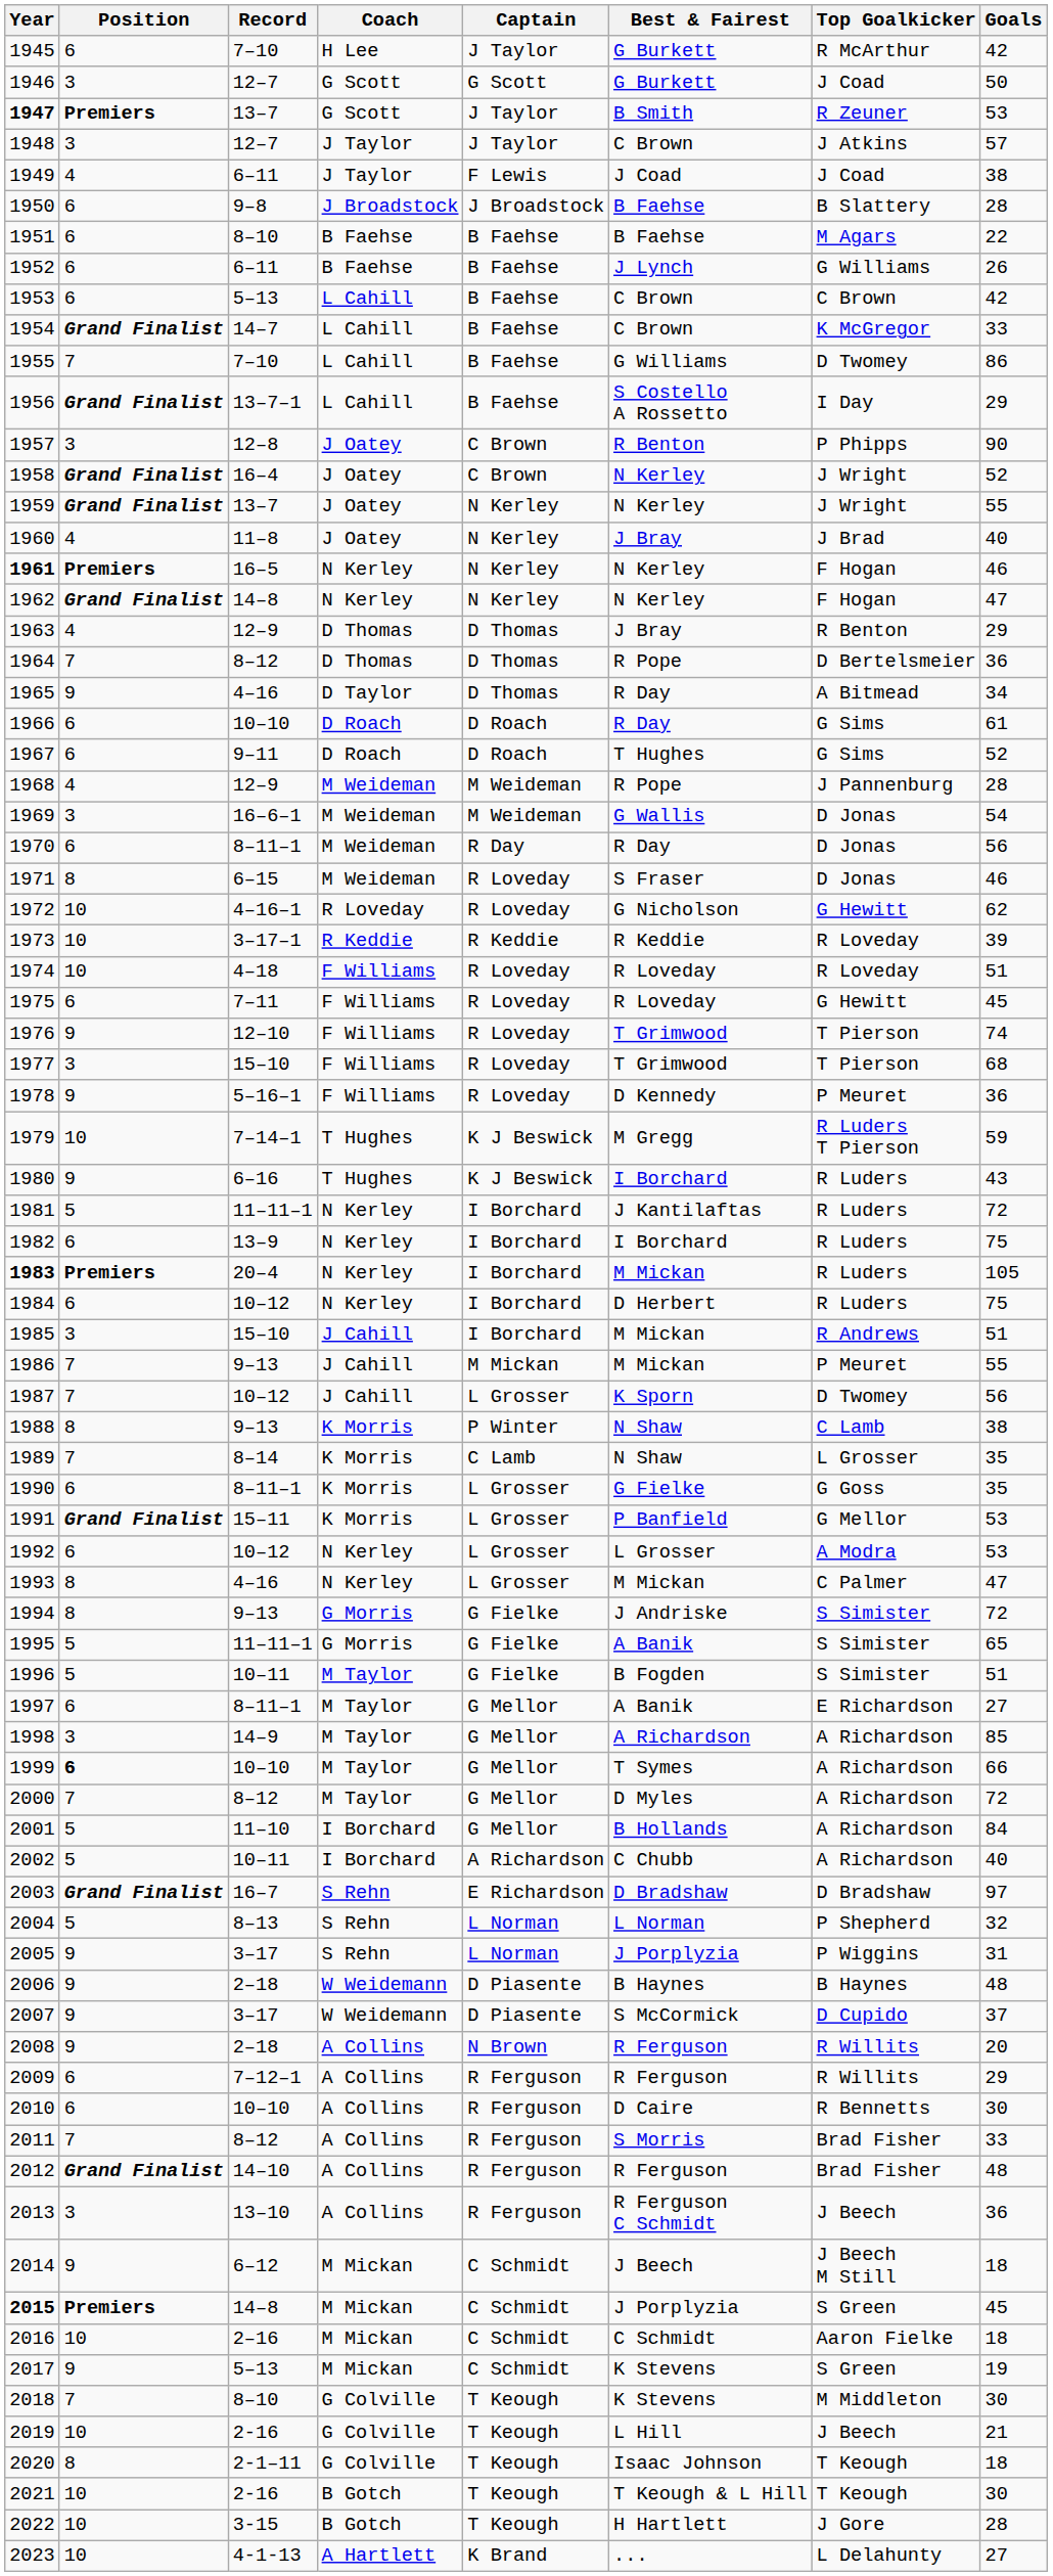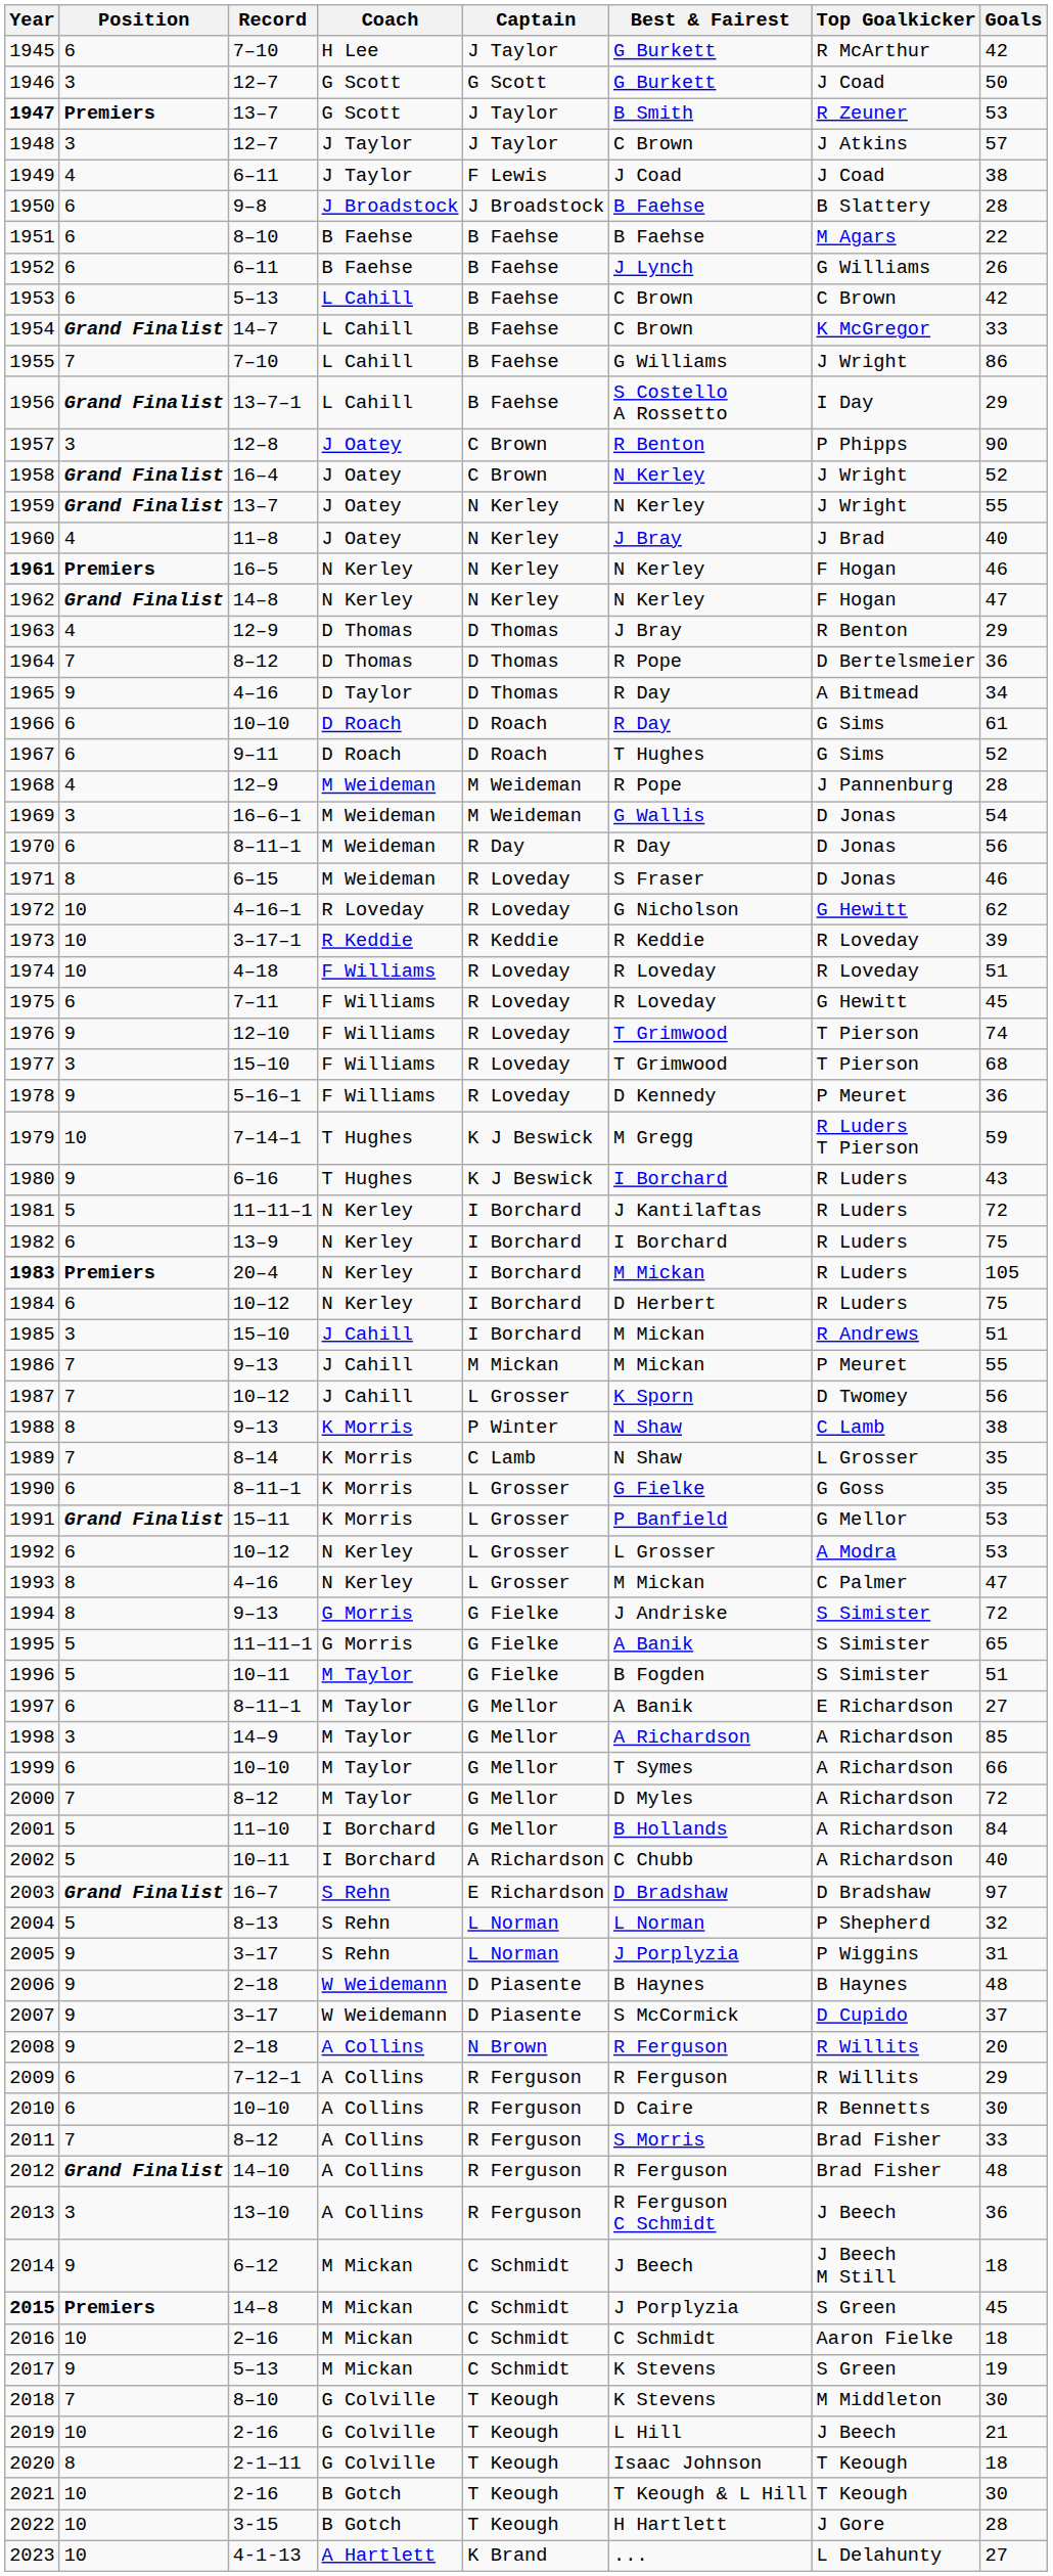1955 | Top Goalkicker: D Twomey -> J Wright
1999 | Position: bold -> normal
